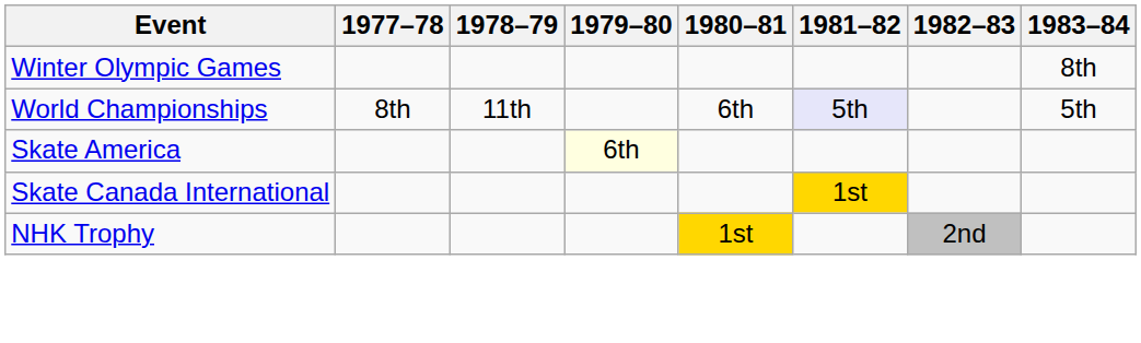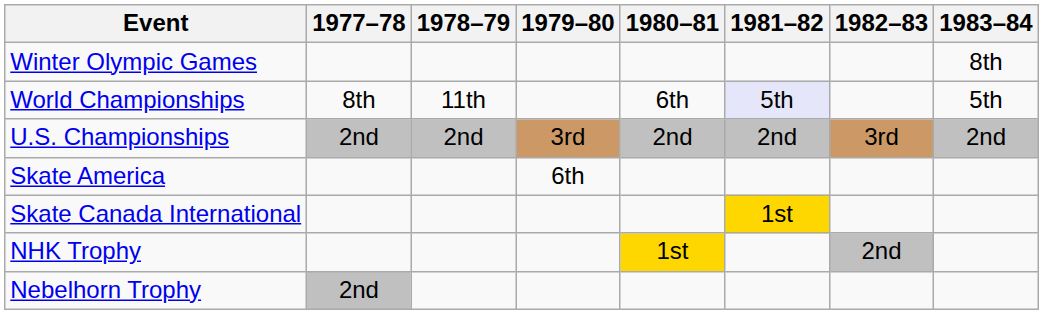+ row: U.S. Championships | 2nd | 2nd | 3rd | 2nd | 2nd | 3rd | 2nd
Skate America | 1979–80: lightyellow background -> no background
+ row: Nebelhorn Trophy | 2nd
